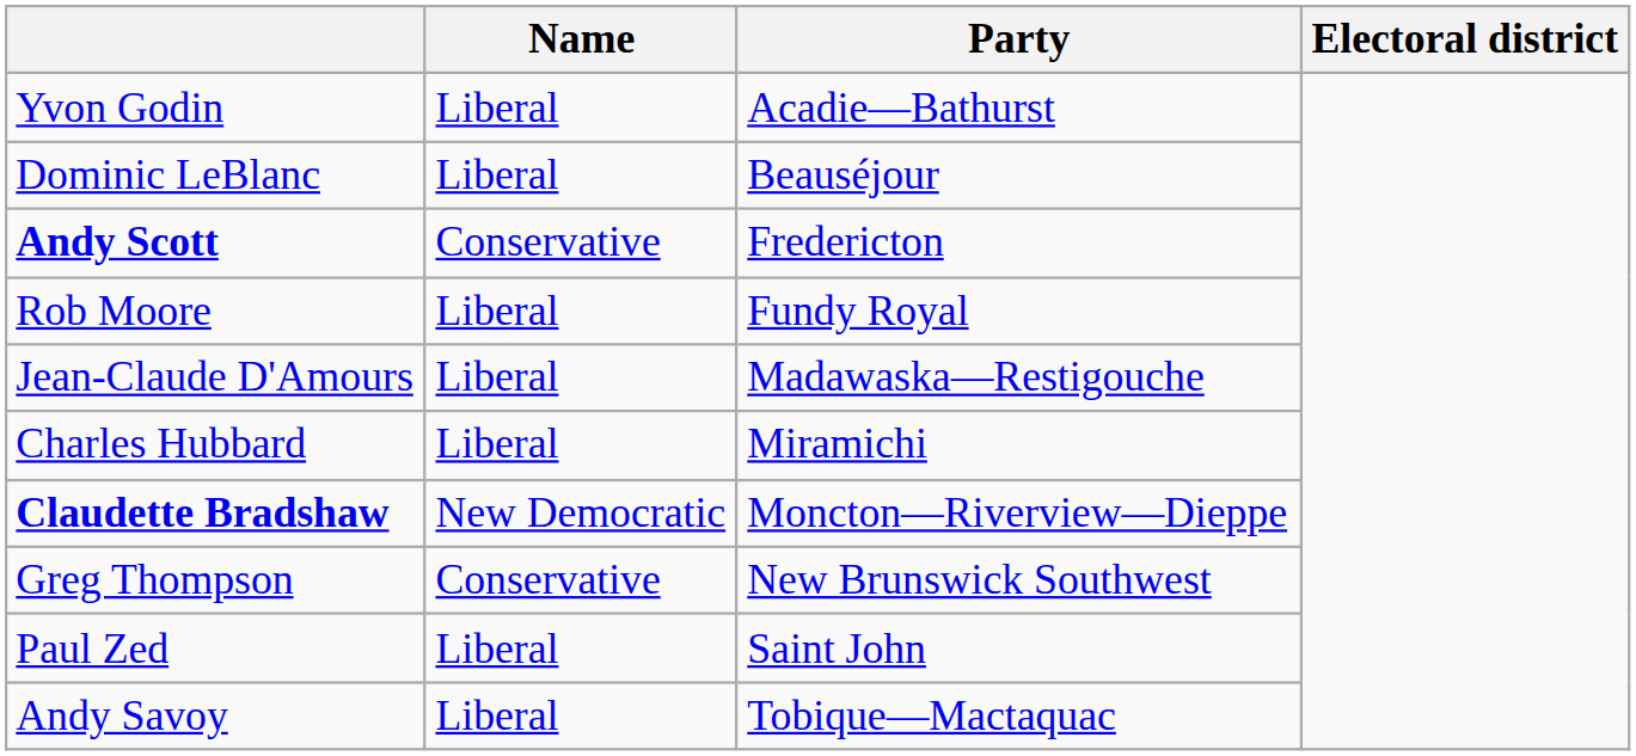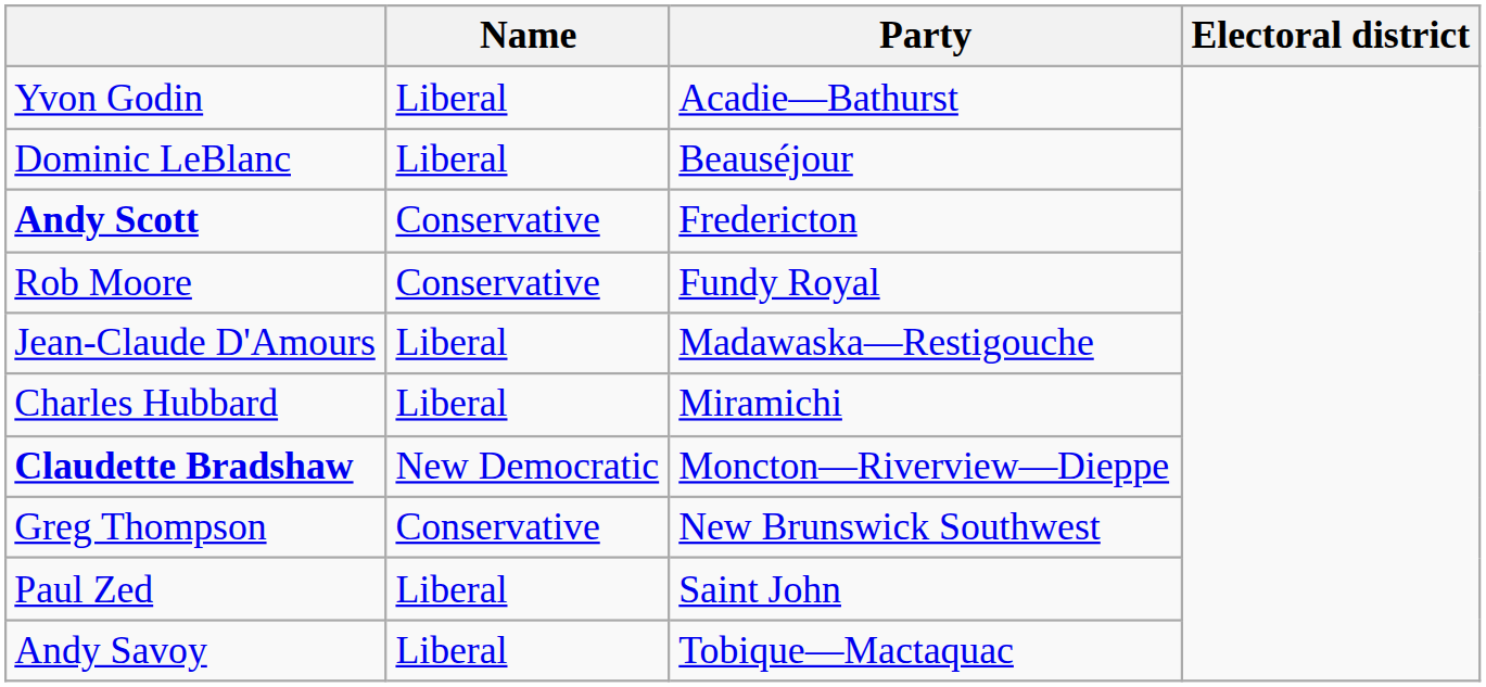Rob Moore | Name: Liberal -> Conservative
